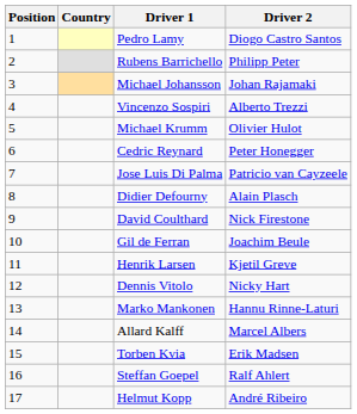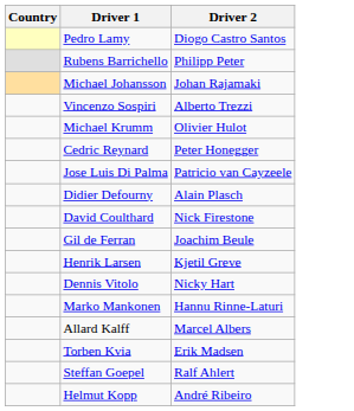- column: Position | 1 | 2 | 3 | 4 | 5 | 6 | 7 | 8 | 9 | 10 | 11 | 12 | 13 | 14 | 15 | 16 | 17
